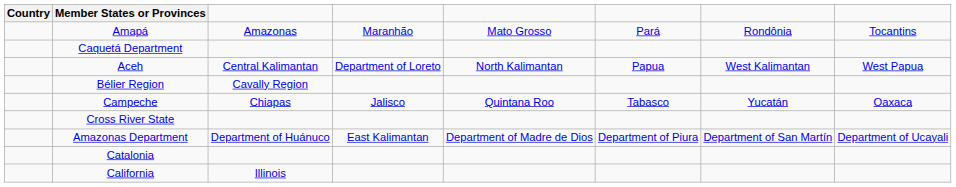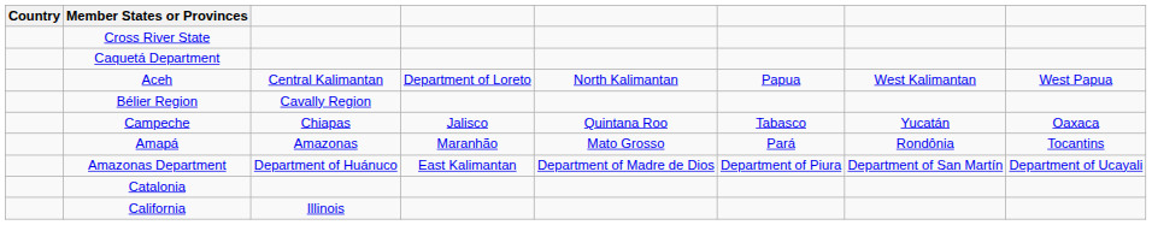rows swapped: Amapá <-> Cross River State
